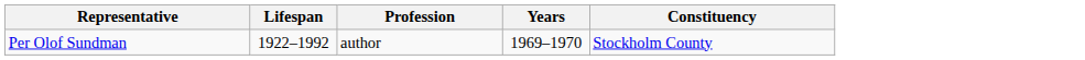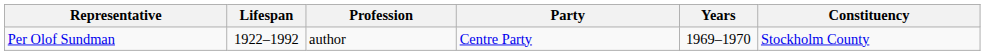+ column: Party | Centre Party
